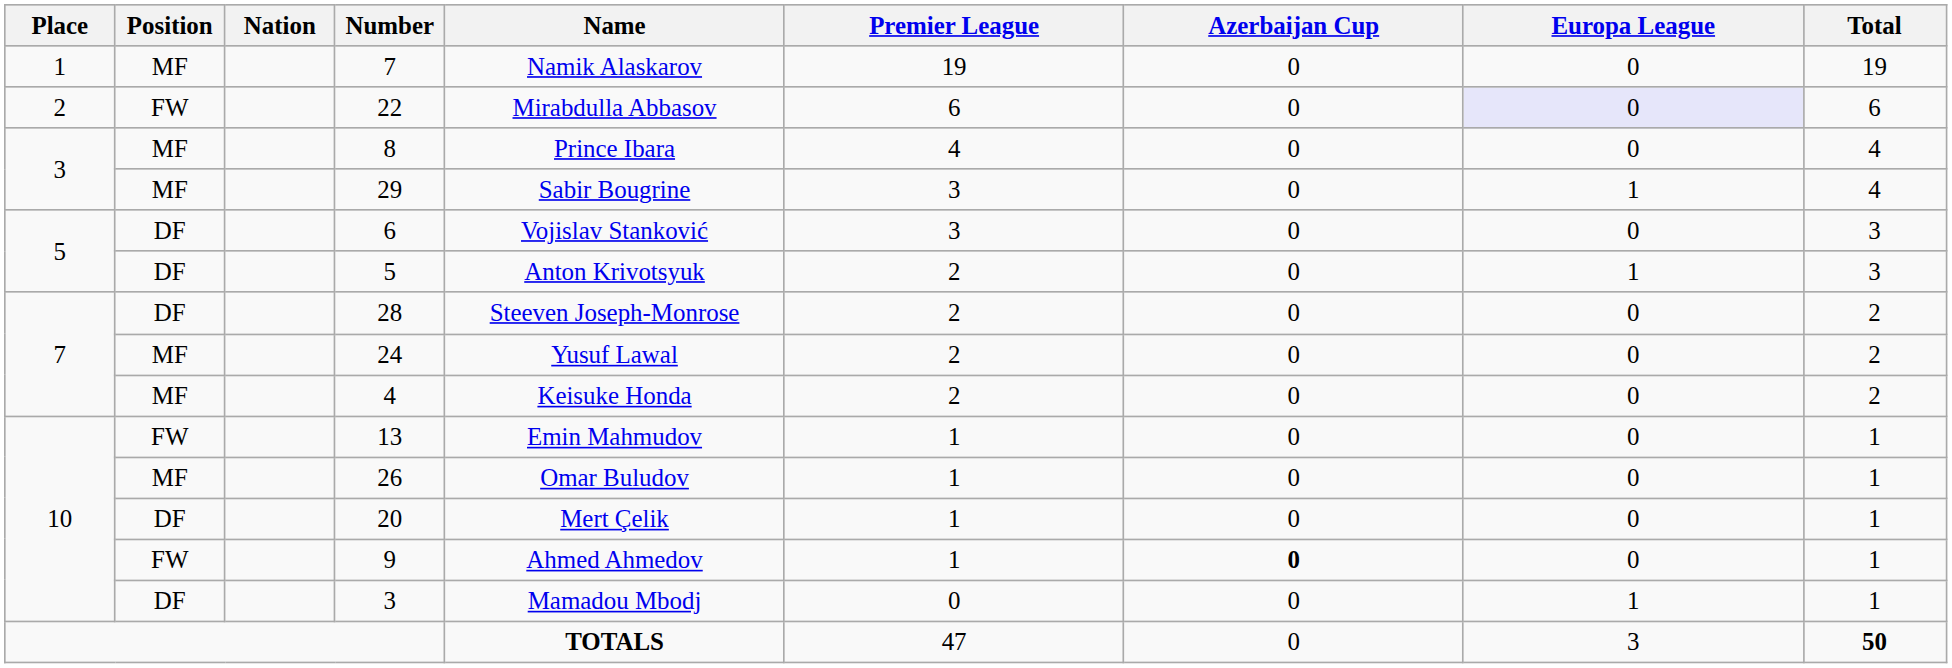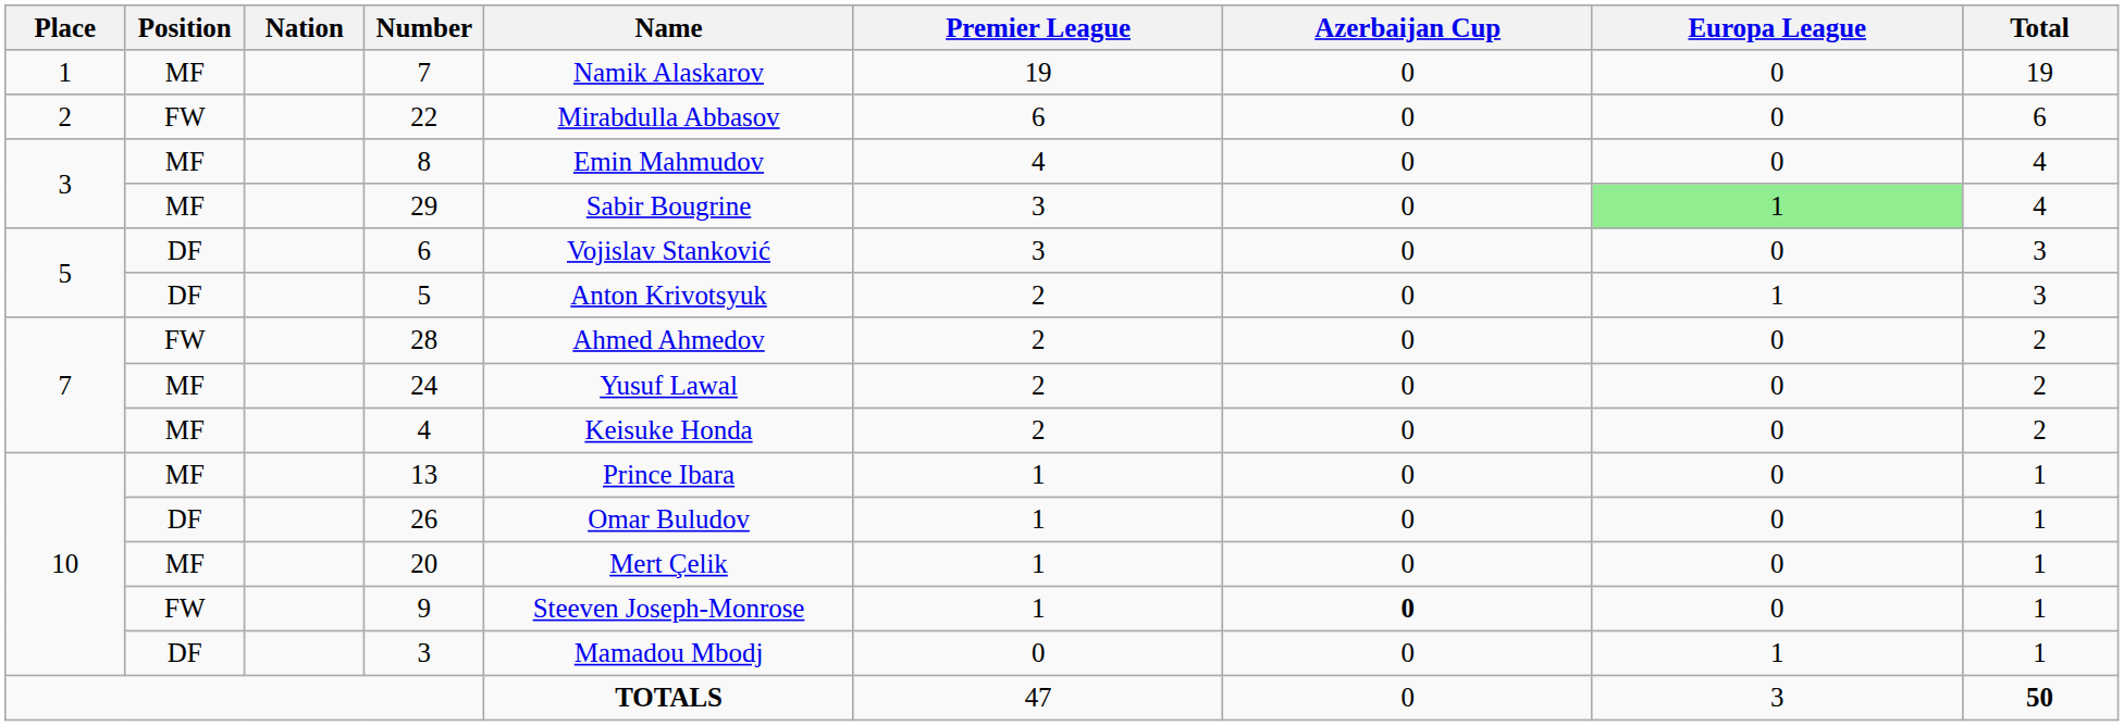22 | Europa League: lavender background -> no background
8 | Name: Prince Ibara -> Emin Mahmudov
29 | Europa League: no background -> lightgreen background
28 | Position: DF -> FW
28 | Name: Steeven Joseph-Monrose -> Ahmed Ahmedov
13 | Position: FW -> MF
13 | Name: Emin Mahmudov -> Prince Ibara
26 | Position: MF -> DF
20 | Position: DF -> MF
9 | Name: Ahmed Ahmedov -> Steeven Joseph-Monrose
